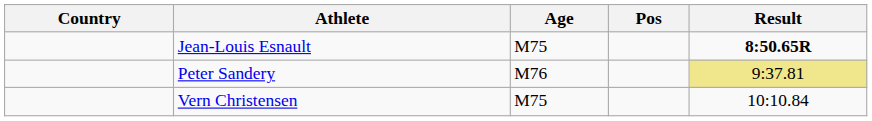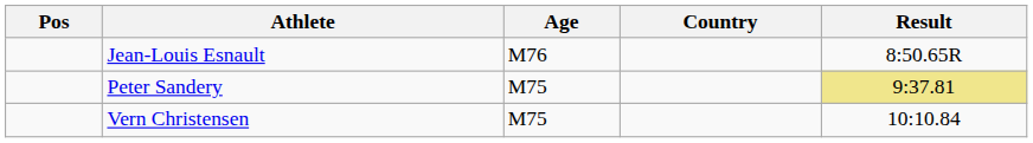columns swapped: Pos <-> Country
Jean-Louis Esnault | Age: M75 -> M76
Jean-Louis Esnault | Result: bold -> normal
Peter Sandery | Age: M76 -> M75
